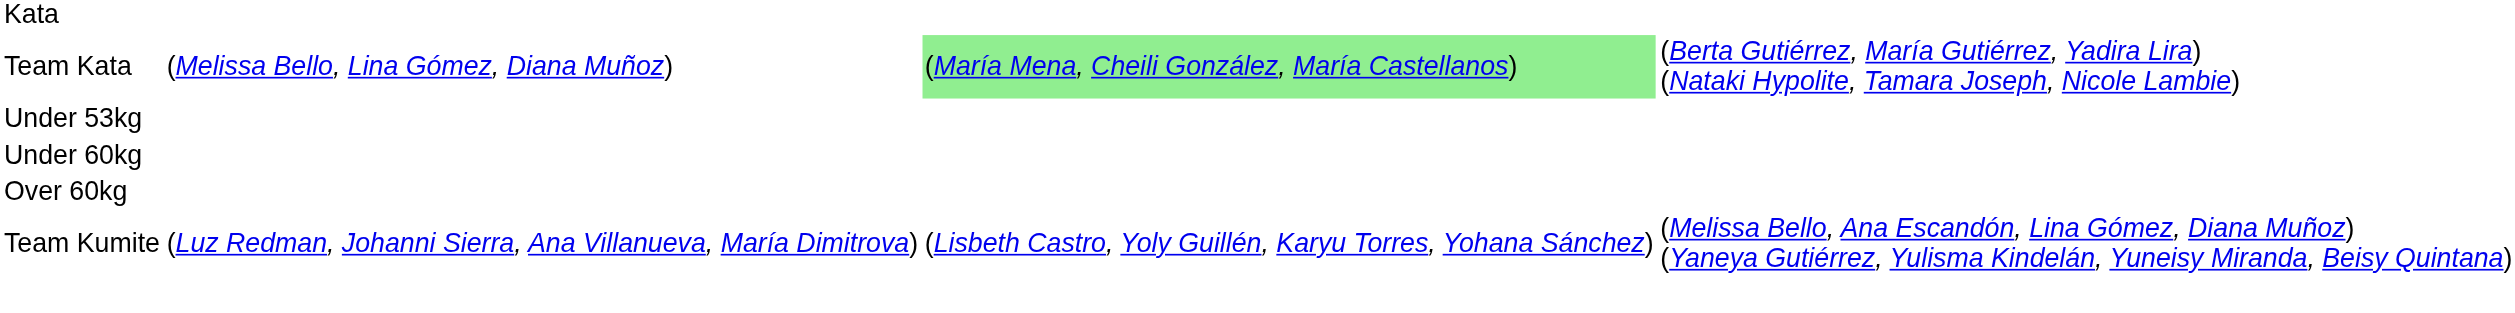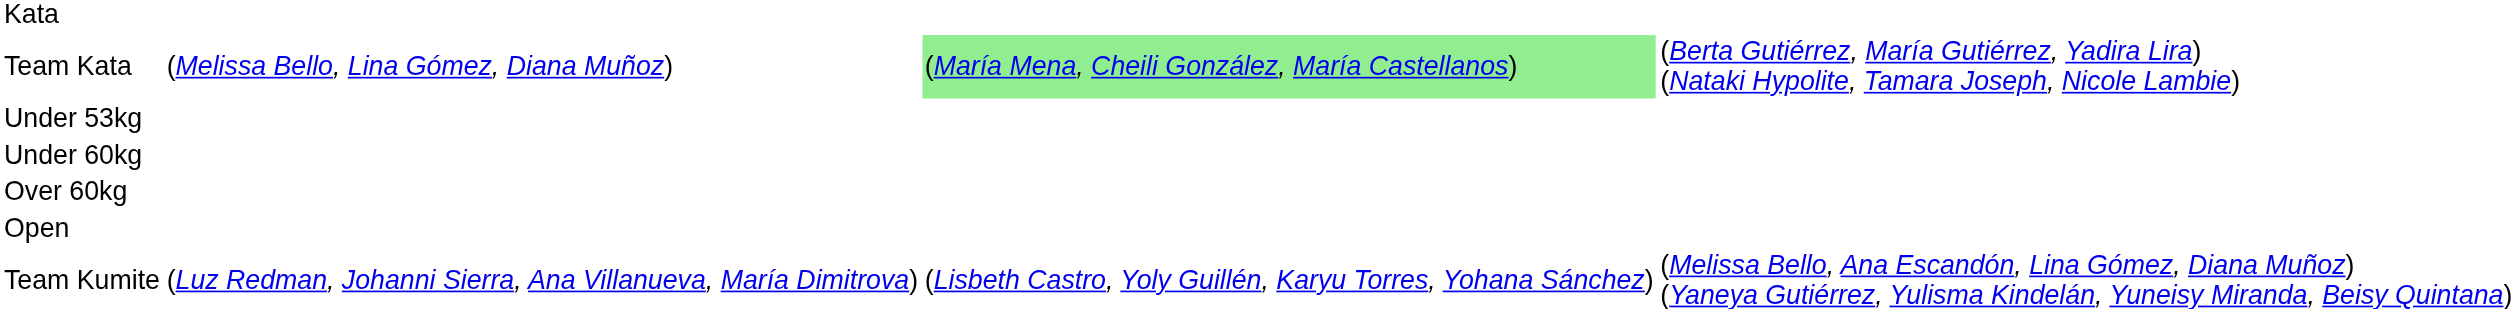+ row: Open
